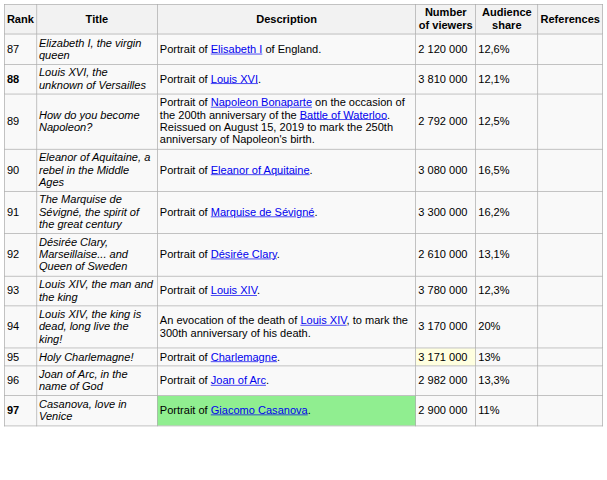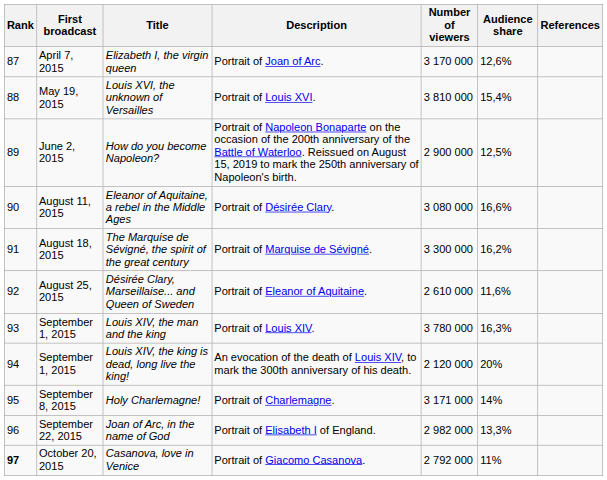+ column: First broadcast | April 7, 2015 | May 19, 2015 | June 2, 2015 | August 11, 2015 | August 18, 2015 | August 25, 2015 | September 1, 2015 | September 1, 2015 | September 8, 2015 | September 22, 2015 | October 20, 2015
Elizabeth I, the virgin queen | Description: Portrait of Elisabeth I of England. -> Portrait of Joan of Arc.
Elizabeth I, the virgin queen | Number of viewers: 2 120 000 -> 3 170 000
Louis XVI, the unknown of Versailles | Rank: bold -> normal
Louis XVI, the unknown of Versailles | Audience share: 12,1% -> 15,4%
How do you become Napoleon? | Number of viewers: 2 792 000 -> 2 900 000
Eleanor of Aquitaine, a rebel in the Middle Ages | Description: Portrait of Eleanor of Aquitaine. -> Portrait of Désirée Clary.
Eleanor of Aquitaine, a rebel in the Middle Ages | Audience share: 16,5% -> 16,6%
Désirée Clary, Marseillaise... and Queen of Sweden | Description: Portrait of Désirée Clary. -> Portrait of Eleanor of Aquitaine.
Désirée Clary, Marseillaise... and Queen of Sweden | Audience share: 13,1% -> 11,6%
Louis XIV, the man and the king | Audience share: 12,3% -> 16,3%
Louis XIV, the king is dead, long live the king! | Number of viewers: 3 170 000 -> 2 120 000
Holy Charlemagne! | Number of viewers: lightyellow background -> no background
Holy Charlemagne! | Audience share: 13% -> 14%
Joan of Arc, in the name of God | Description: Portrait of Joan of Arc. -> Portrait of Elisabeth I of England.
Casanova, love in Venice | Description: lightgreen background -> no background
Casanova, love in Venice | Number of viewers: 2 900 000 -> 2 792 000
